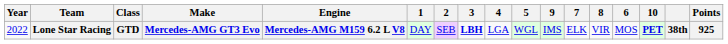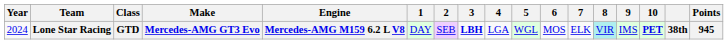columns swapped: 6 <-> 9
Lone Star Racing | Year: 2022 -> 2024
Lone Star Racing | 8: no background -> paleturquoise background
Lone Star Racing | Points: 925 -> 945
